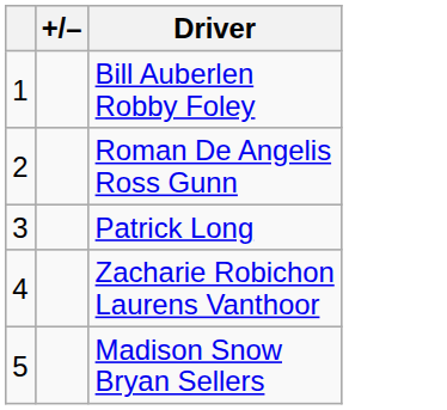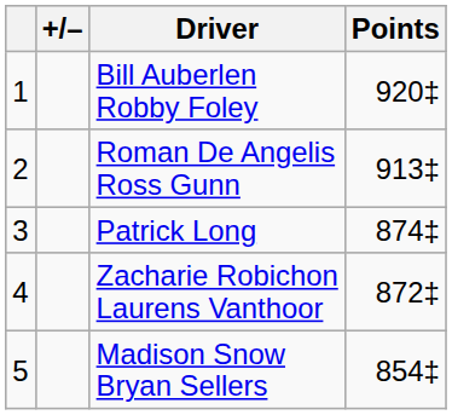+ column: Points | 920‡ | 913‡ | 874‡ | 872‡ | 854‡
